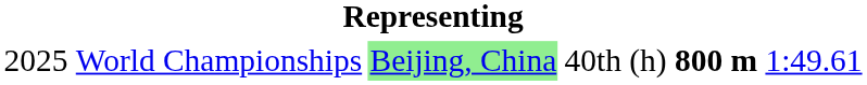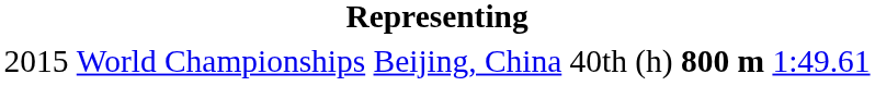World Championships | column 1: 2025 -> 2015
World Championships | column 3: lightgreen background -> no background
